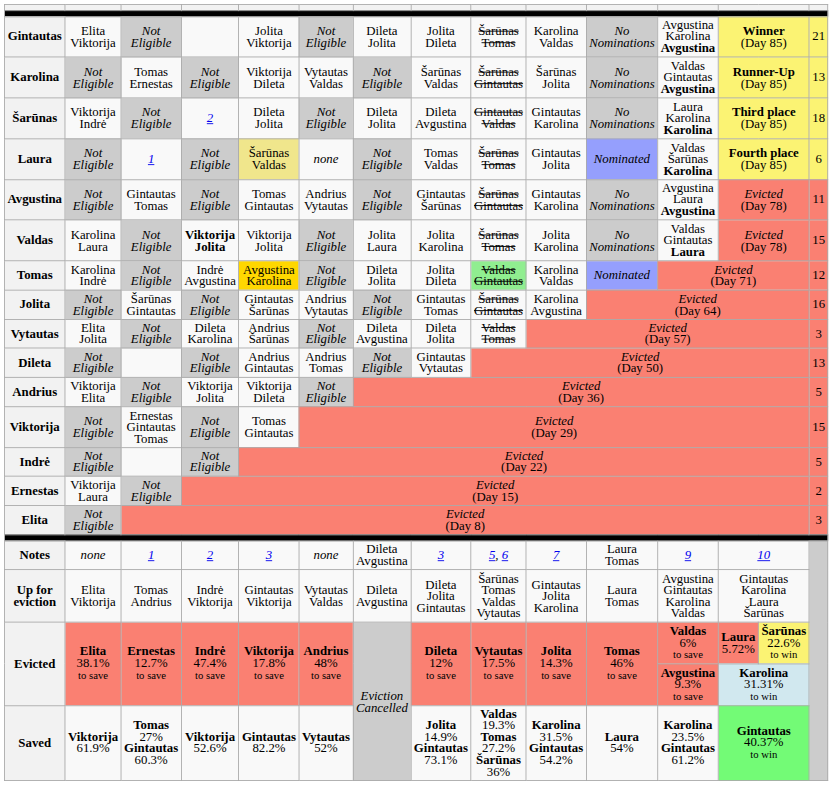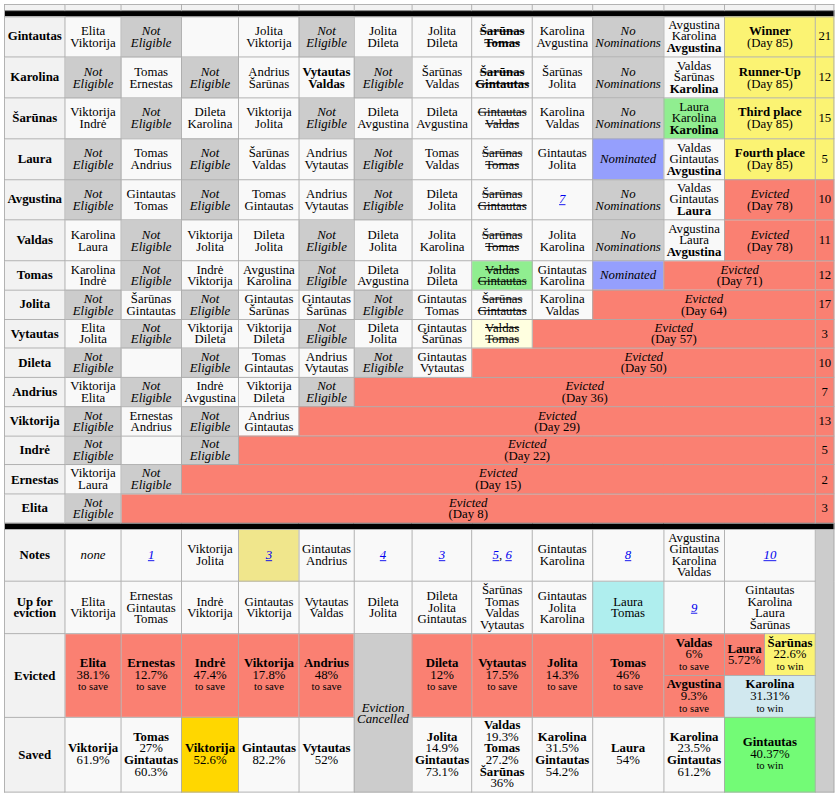Gintautas | column 7: Dileta Jolita -> Jolita Dileta
Gintautas | column 9: normal -> bold
Gintautas | column 10: Karolina Valdas -> Karolina Avgustina
Karolina | column 5: Viktorija Dileta -> Andrius Šarūnas
Karolina | column 6: normal -> bold
Karolina | column 9: normal -> bold
Karolina | column 12: Valdas Gintautas Avgustina -> Valdas Šarūnas Karolina
Karolina | column 15: 13 -> 12
Šarūnas | column 4: 2 -> Dileta Karolina
Šarūnas | column 5: Dileta Jolita -> Viktorija Jolita
Šarūnas | column 7: Dileta Jolita -> Dileta Avgustina
Šarūnas | column 10: Gintautas Karolina -> Karolina Valdas
Šarūnas | column 12: no background -> lightgreen background
Šarūnas | column 15: 18 -> 15
Laura | column 3: 1 -> Tomas Andrius
Laura | column 5: khaki background -> no background
Laura | column 6: none -> Andrius Vytautas
Laura | column 12: Valdas Šarūnas Karolina -> Valdas Gintautas Avgustina
Laura | column 15: 6 -> 5
Avgustina | column 8: Gintautas Šarūnas -> Dileta Jolita
Avgustina | column 10: Gintautas Karolina -> 7
Avgustina | column 12: Avgustina Laura Avgustina -> Valdas Gintautas Laura
Avgustina | column 15: 11 -> 10
Valdas | column 4: bold -> normal
Valdas | column 5: Viktorija Jolita -> Dileta Jolita
Valdas | column 7: Jolita Laura -> Dileta Jolita
Valdas | column 12: Valdas Gintautas Laura -> Avgustina Laura Avgustina
Valdas | column 15: 15 -> 11
Tomas | column 4: Indrė Avgustina -> Indrė Viktorija
Tomas | column 5: gold background -> no background
Tomas | column 7: Dileta Jolita -> Dileta Avgustina
Tomas | column 10: Karolina Valdas -> Gintautas Karolina
Jolita | column 6: Andrius Vytautas -> Gintautas Šarūnas
Jolita | column 10: Karolina Avgustina -> Karolina Valdas
Jolita | column 15: 16 -> 17
Vytautas | column 4: Dileta Karolina -> Viktorija Dileta
Vytautas | column 5: Andrius Šarūnas -> Viktorija Dileta
Vytautas | column 7: Dileta Avgustina -> Dileta Jolita
Vytautas | column 8: Dileta Jolita -> Gintautas Šarūnas
Vytautas | column 9: no background -> lightyellow background
Dileta | column 5: Andrius Gintautas -> Tomas Gintautas
Dileta | column 6: Andrius Tomas -> Andrius Vytautas
Dileta | column 15: 13 -> 10
Andrius | column 4: Viktorija Jolita -> Indrė Avgustina
Andrius | column 15: 5 -> 7
Viktorija | column 3: Ernestas Gintautas Tomas -> Ernestas Andrius
Viktorija | column 5: Tomas Gintautas -> Andrius Gintautas
Viktorija | column 15: 15 -> 13
Notes | column 4: 2 -> Viktorija Jolita
Notes | column 5: no background -> khaki background
Notes | column 6: none -> Gintautas Andrius
Notes | column 7: Dileta Avgustina -> 4
Notes | column 10: 7 -> Gintautas Karolina
Notes | column 11: Laura Tomas -> 8
Notes | column 12: 9 -> Avgustina Gintautas Karolina Valdas
Up for eviction | column 3: Tomas Andrius -> Ernestas Gintautas Tomas
Up for eviction | column 7: Dileta Avgustina -> Dileta Jolita
Up for eviction | column 11: no background -> paleturquoise background
Up for eviction | column 12: Avgustina Gintautas Karolina Valdas -> 9
Saved | column 4: no background -> gold background
